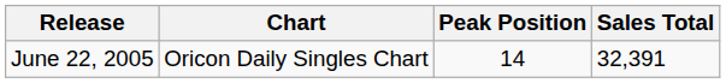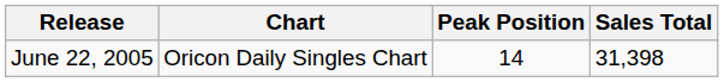June 22, 2005 | Sales Total: 32,391 -> 31,398
